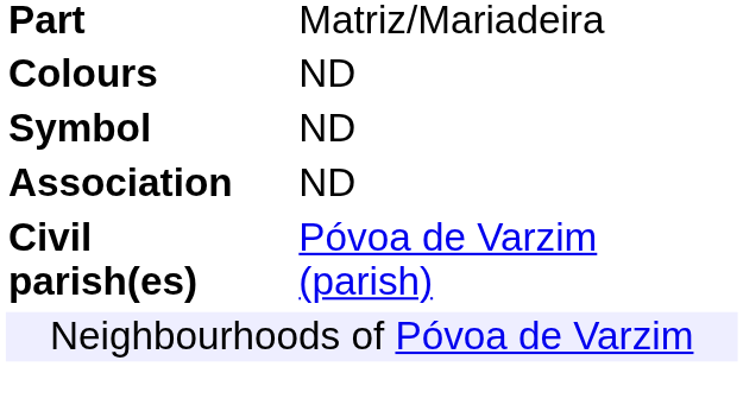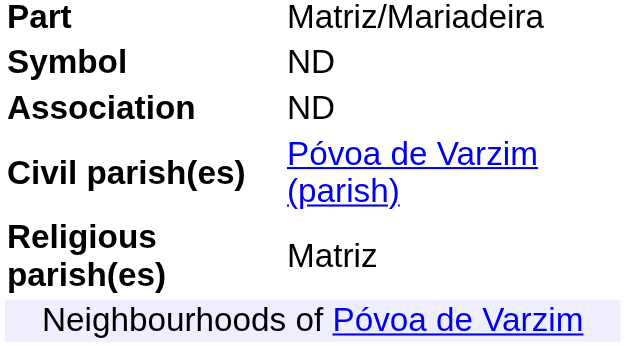- row: Colours | ND
+ row: Religious parish(es) | Matriz
